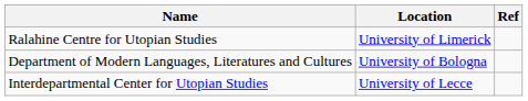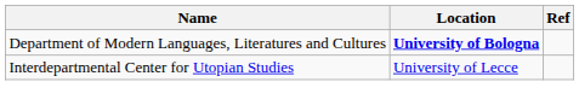- row: Ralahine Centre for Utopian Studies | University of Limerick
Department of Modern Languages, Literatures and Cultures | Location: normal -> bold
